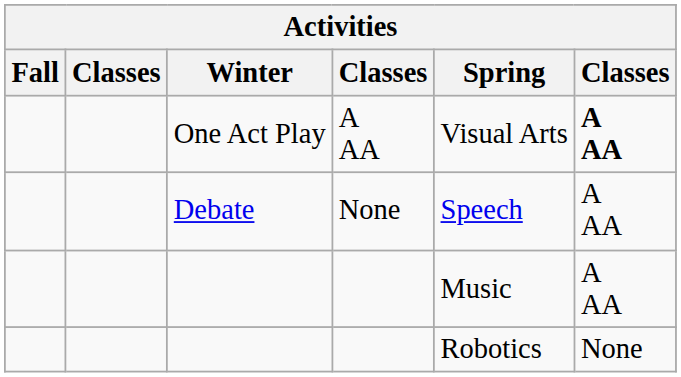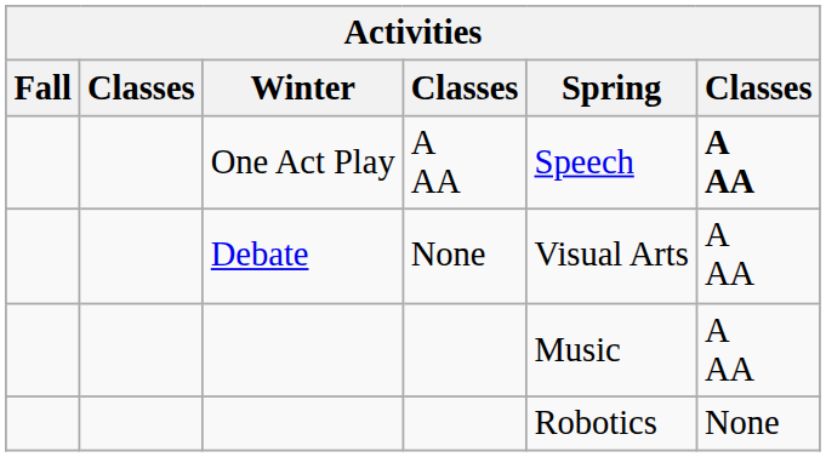One Act Play | Spring: Visual Arts -> Speech
Debate | Spring: Speech -> Visual Arts
